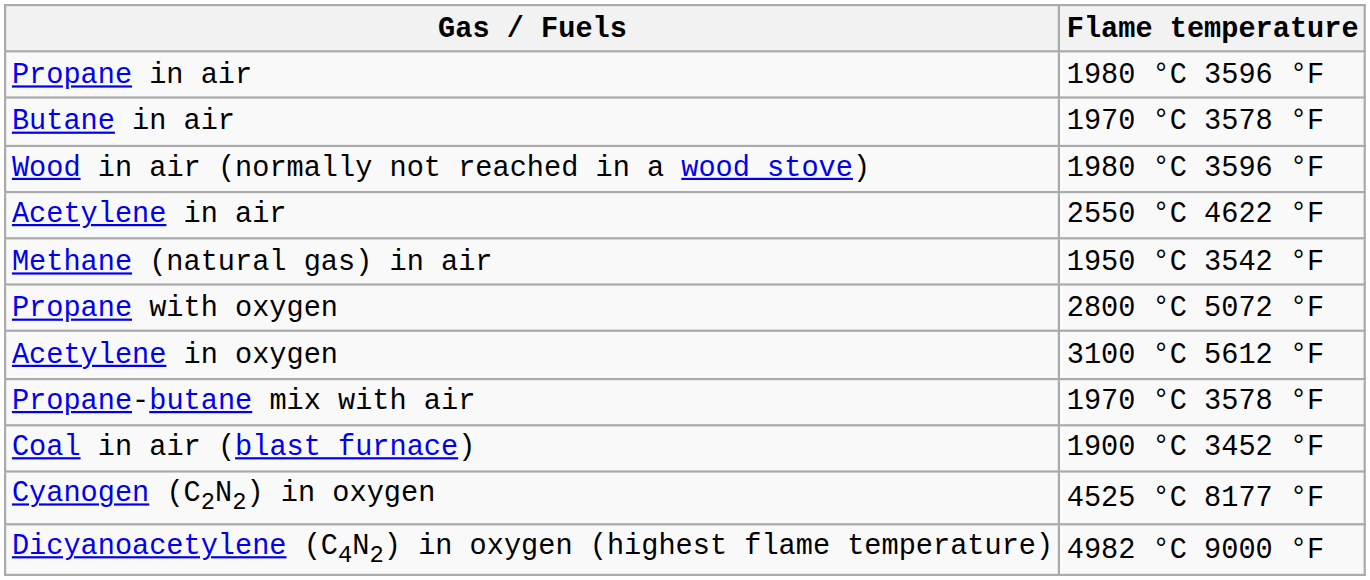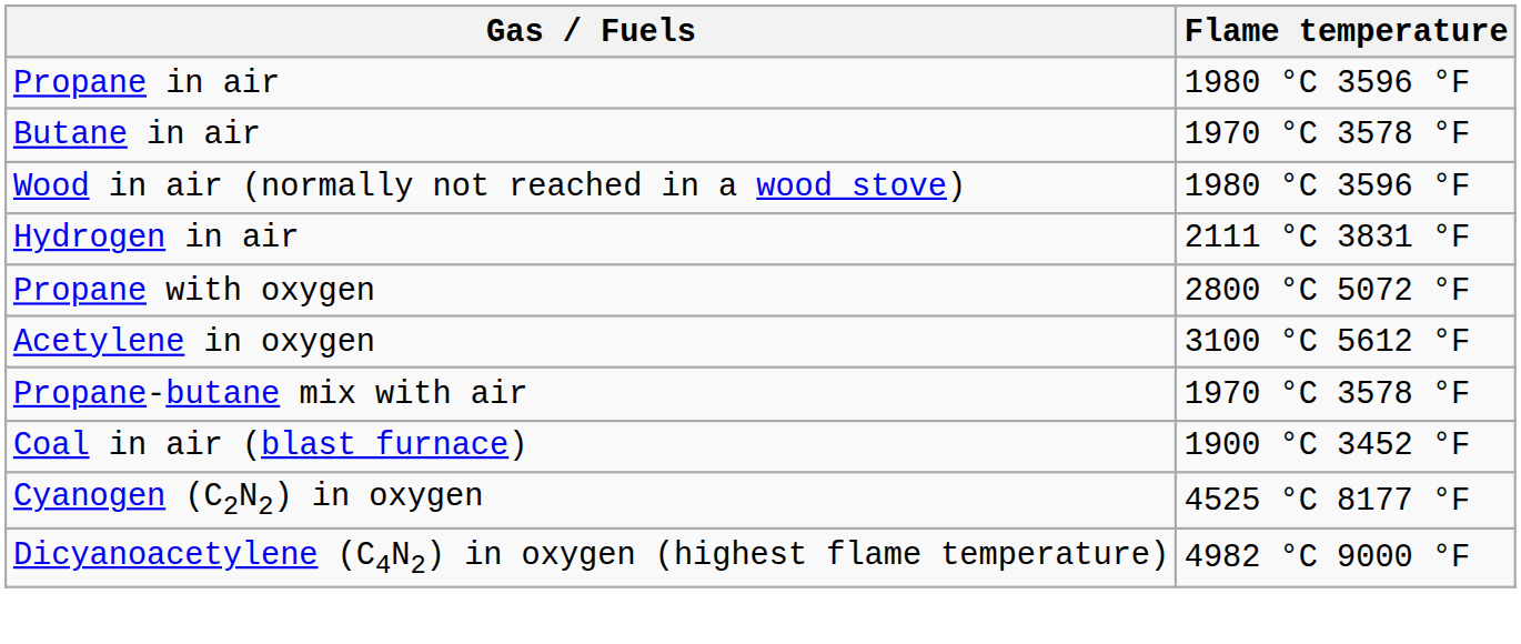- row: Acetylene in air | 2550 °C 4622 °F
- row: Methane (natural gas) in air | 1950 °C 3542 °F
+ row: Hydrogen in air | 2111 °C 3831 °F
